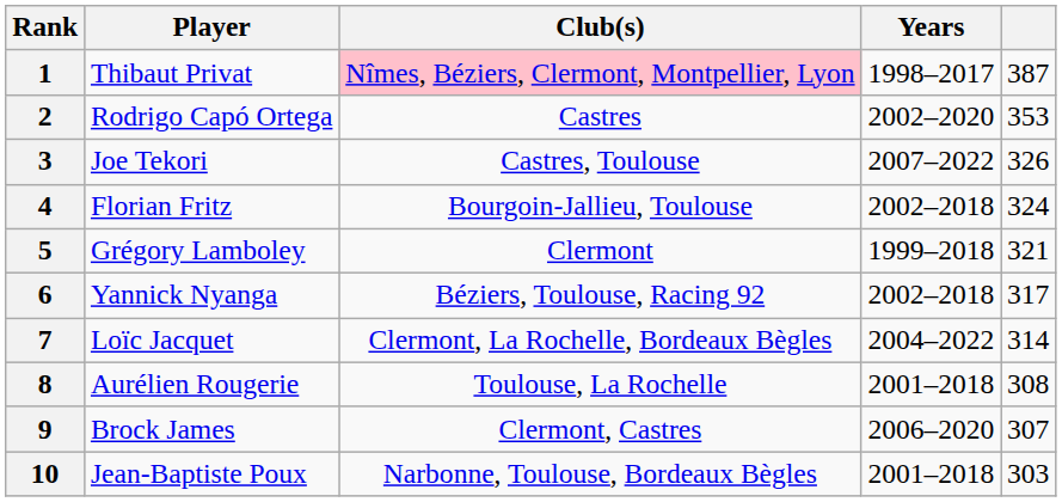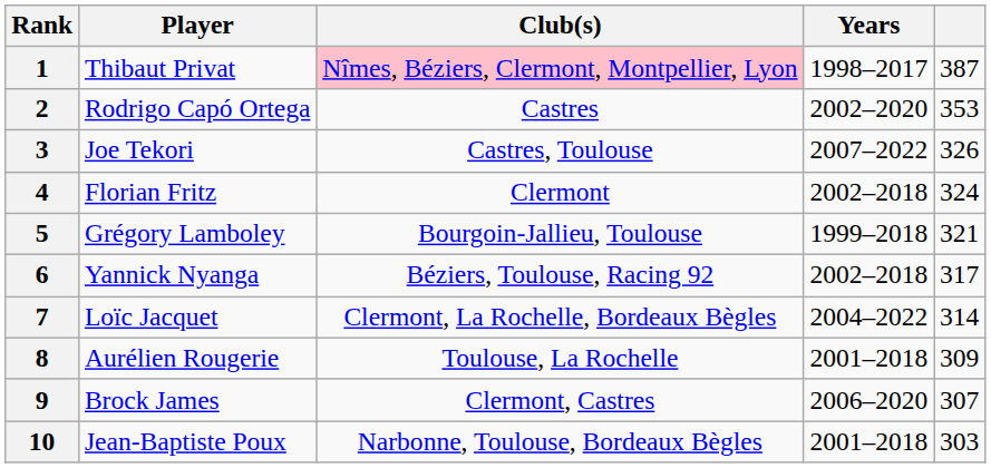4 | Club(s): Bourgoin-Jallieu, Toulouse -> Clermont
5 | Club(s): Clermont -> Bourgoin-Jallieu, Toulouse
8 | column 5: 308 -> 309
